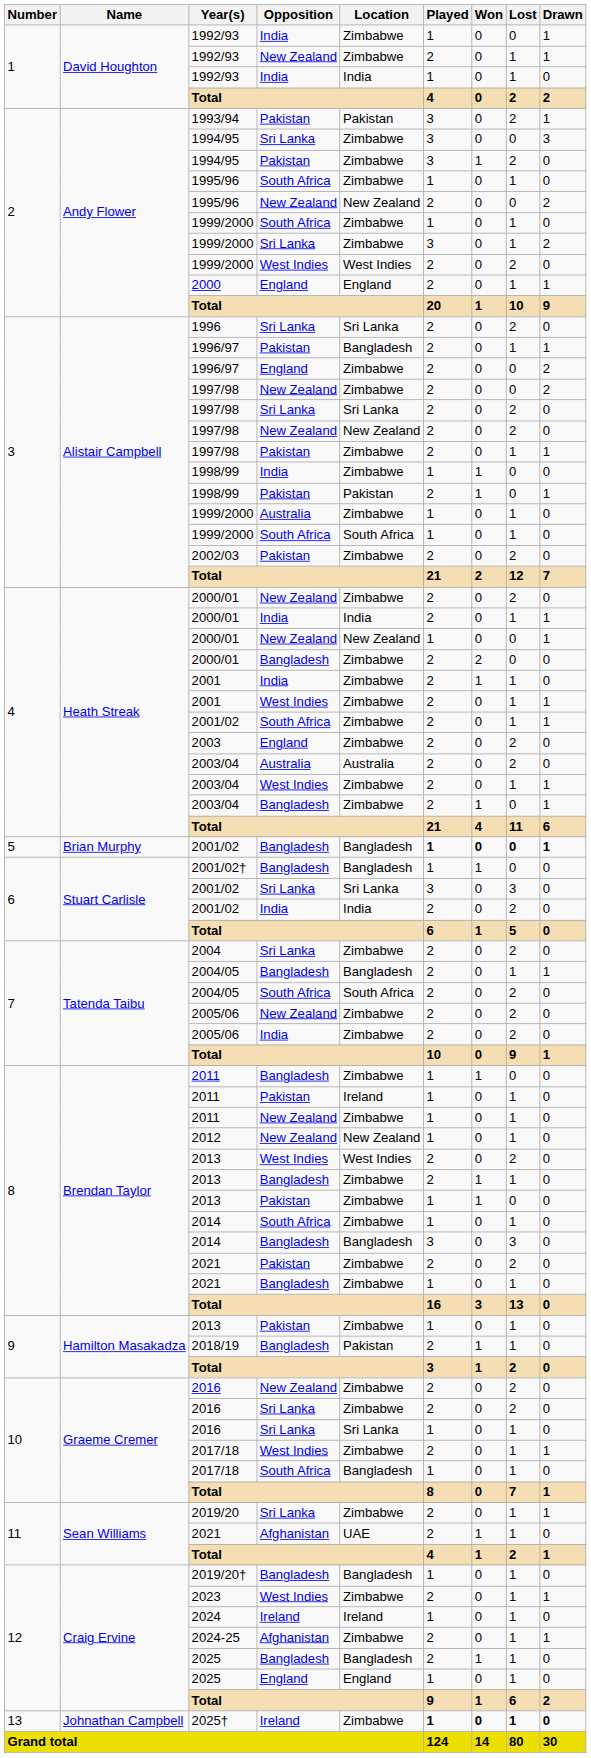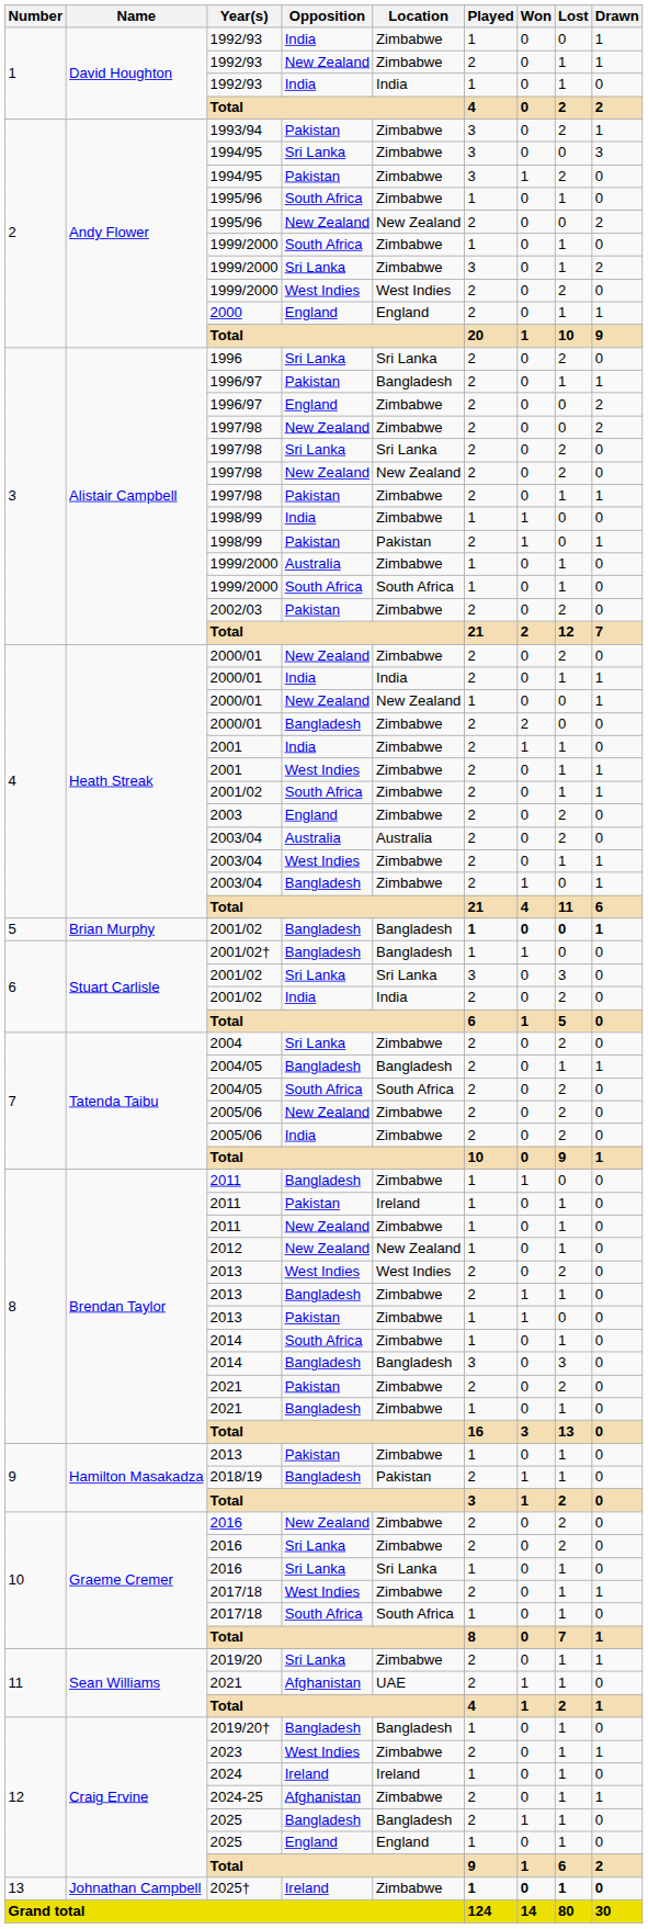1993/94 | Location: Pakistan -> Zimbabwe
2017/18 / South Africa | Location: Bangladesh -> South Africa
